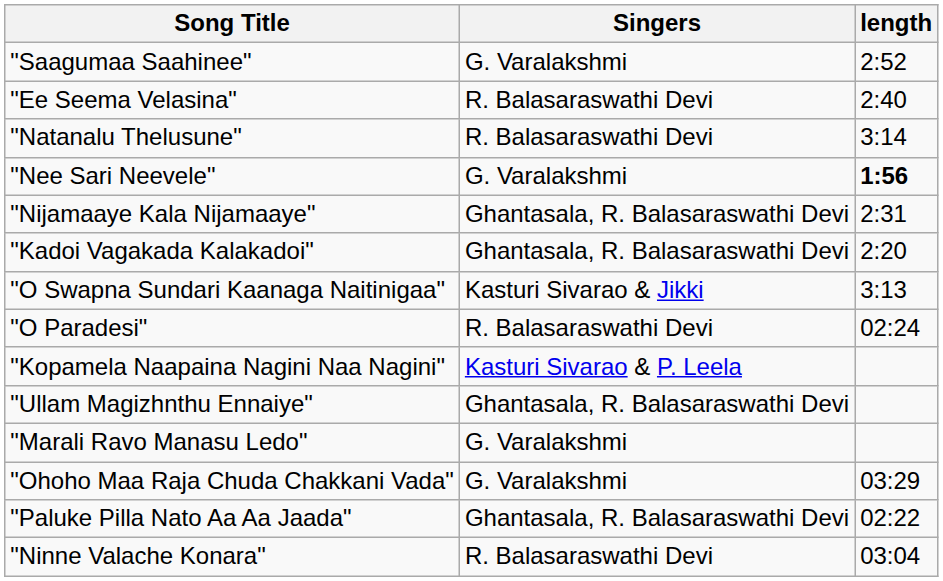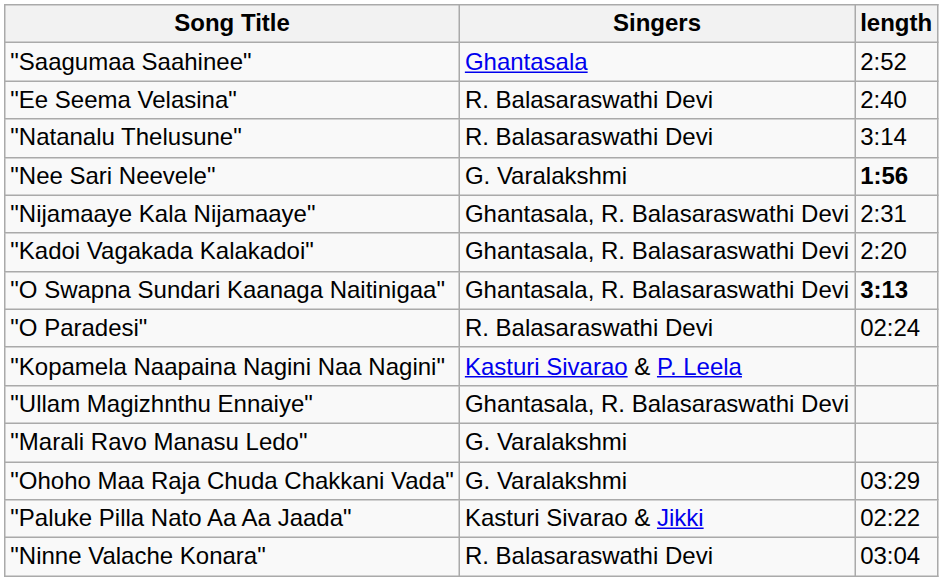"Saagumaa Saahinee" | Singers: G. Varalakshmi -> Ghantasala
"O Swapna Sundari Kaanaga Naitinigaa" | Singers: Kasturi Sivarao & Jikki -> Ghantasala, R. Balasaraswathi Devi
"O Swapna Sundari Kaanaga Naitinigaa" | length: normal -> bold
"Paluke Pilla Nato Aa Aa Jaada" | Singers: Ghantasala, R. Balasaraswathi Devi -> Kasturi Sivarao & Jikki
